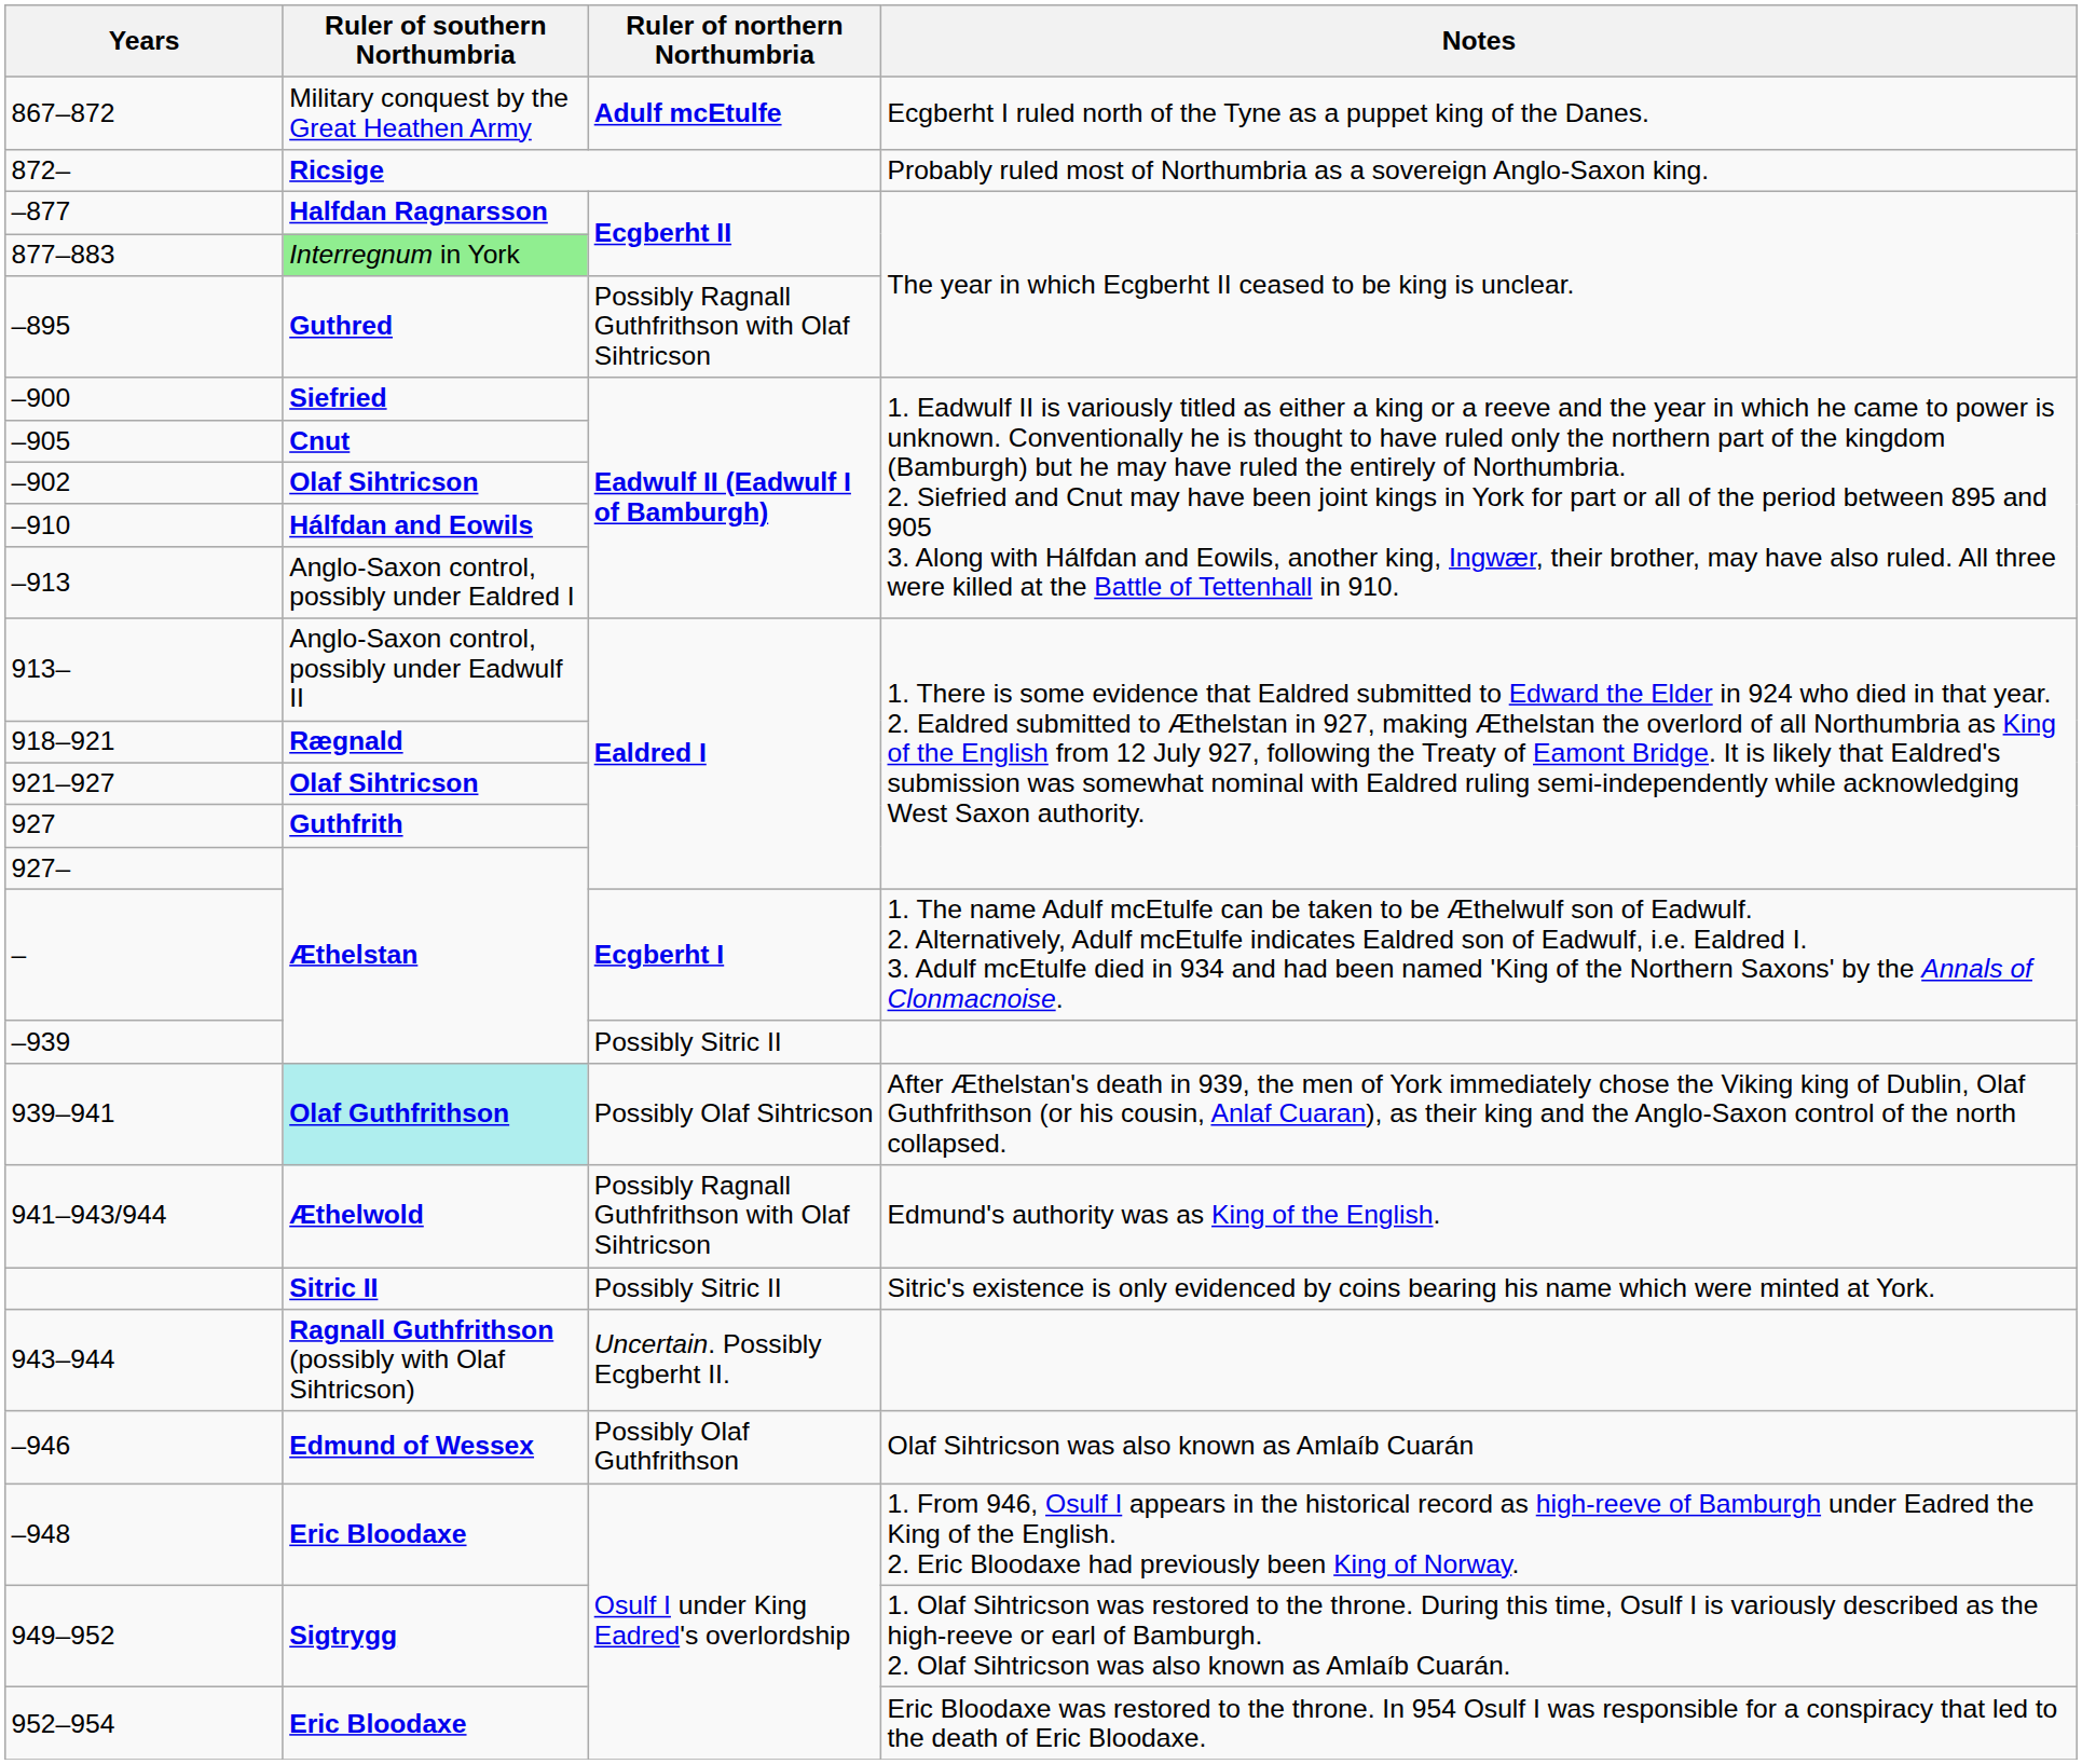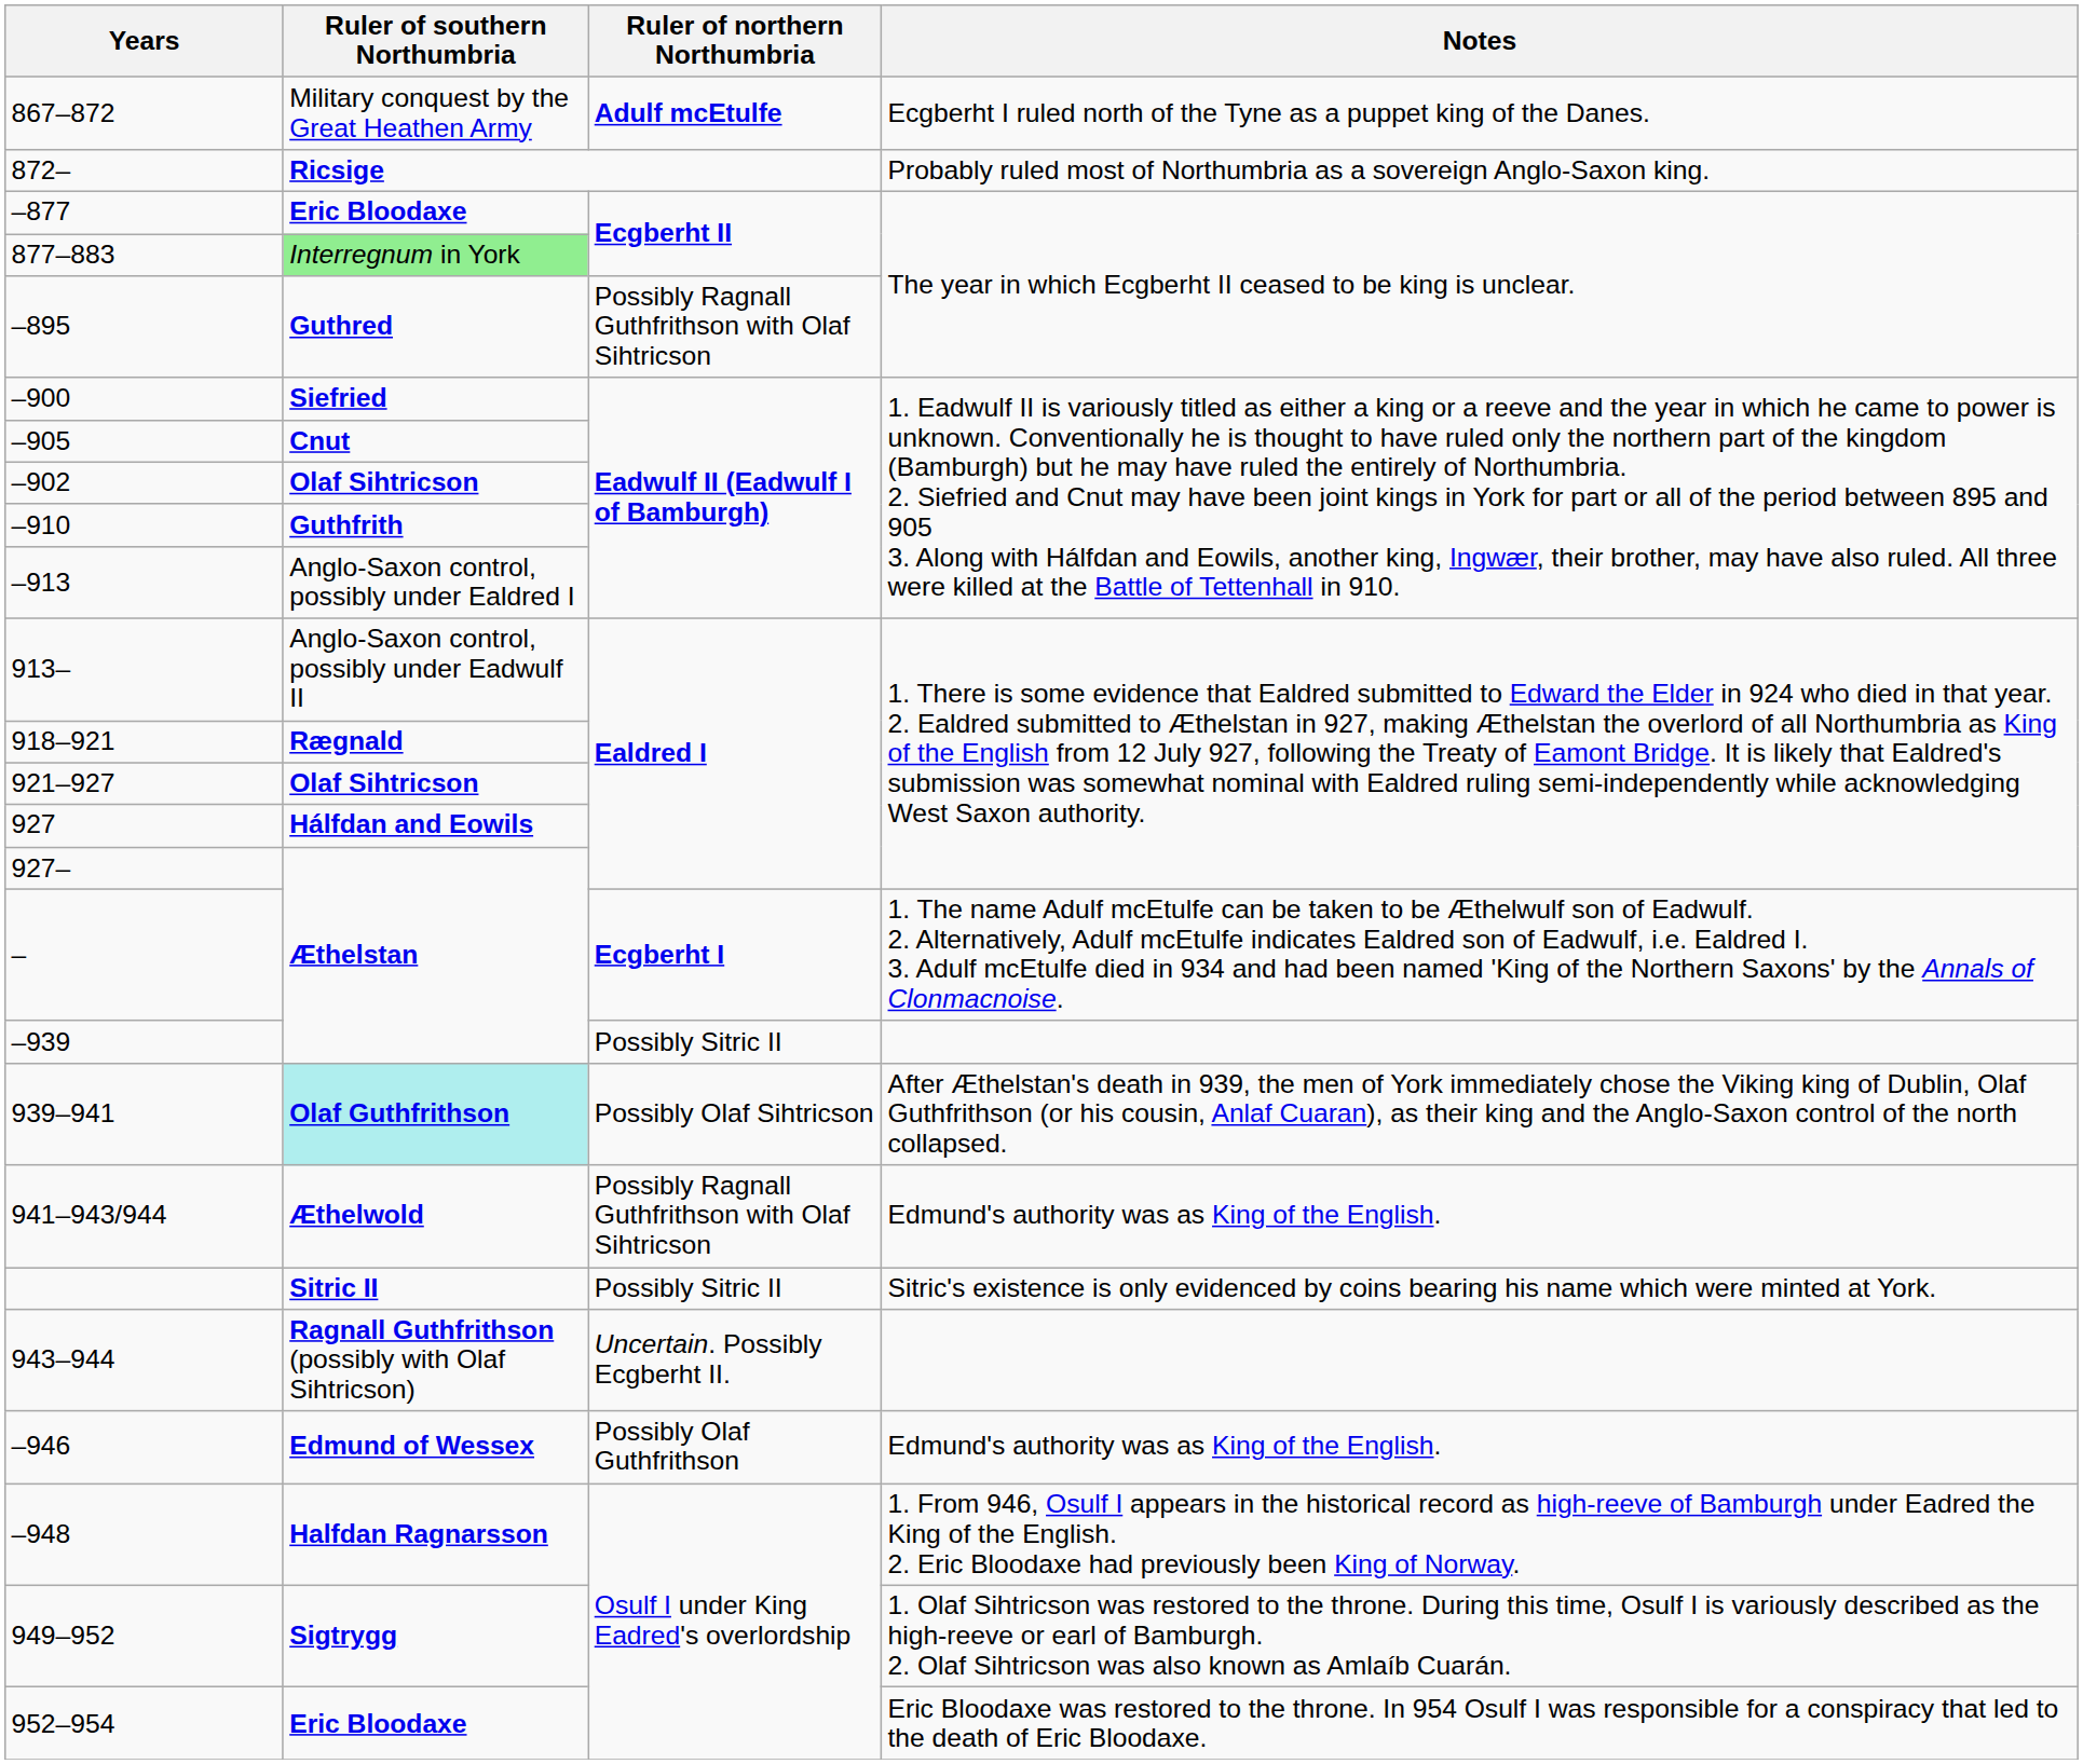–877 | Ruler of southern Northumbria: Halfdan Ragnarsson -> Eric Bloodaxe
–910 | Ruler of southern Northumbria: Hálfdan and Eowils -> Guthfrith
927 | Ruler of southern Northumbria: Guthfrith -> Hálfdan and Eowils
–946 | Notes: Olaf Sihtricson was also known as Amlaíb Cuarán -> Edmund's authority was as King of the English.
–948 | Ruler of southern Northumbria: Eric Bloodaxe -> Halfdan Ragnarsson
